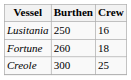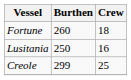rows swapped: Fortune <-> Lusitania
Creole | Burthen: 300 -> 299
